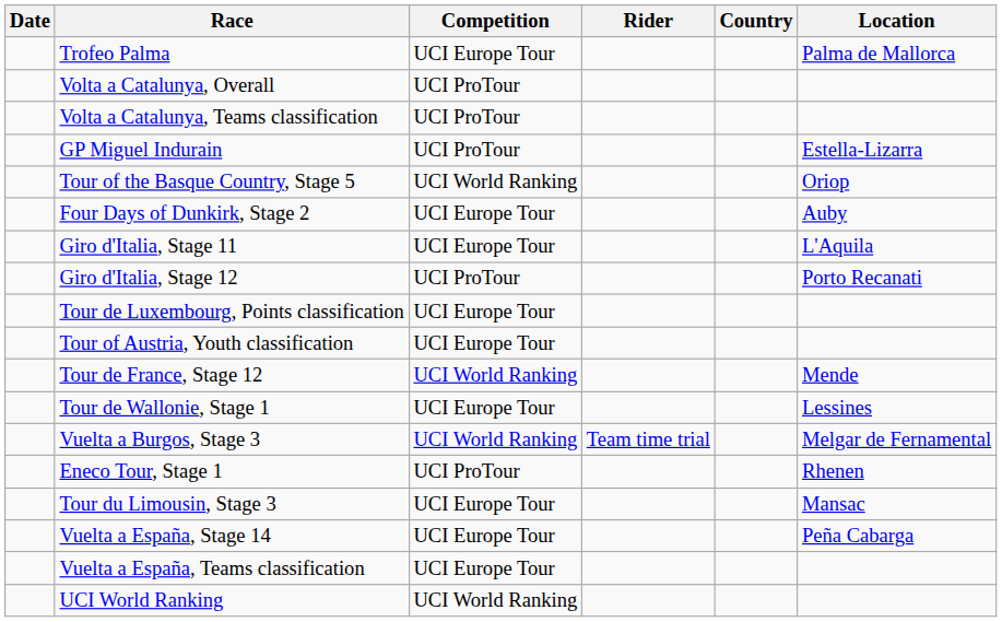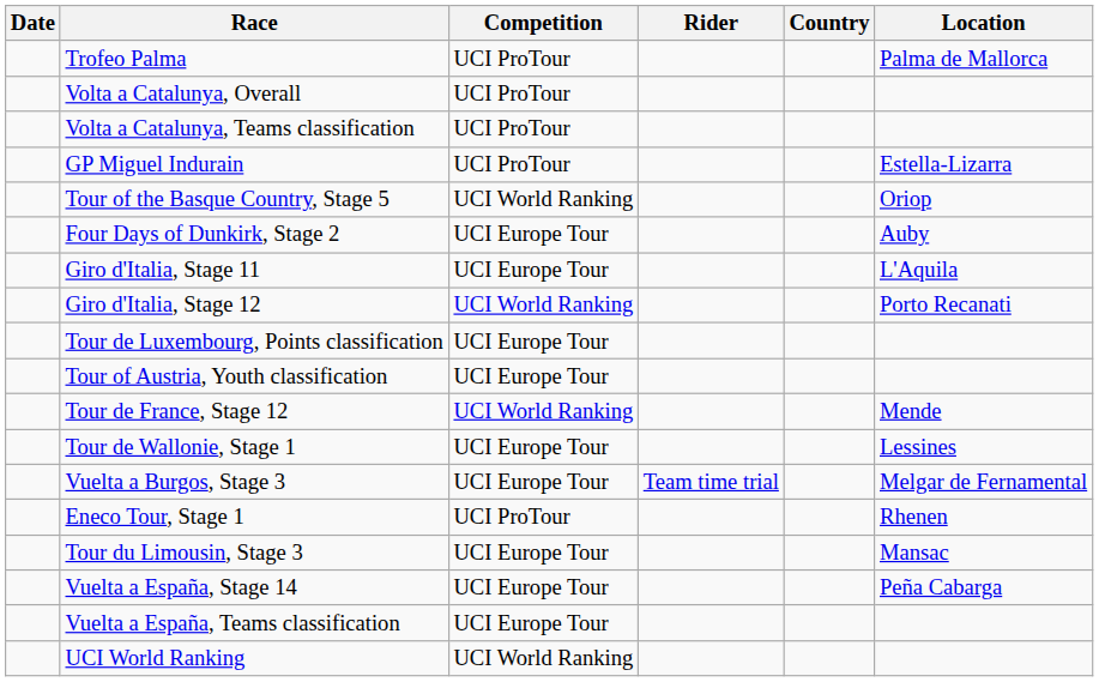Trofeo Palma | Competition: UCI Europe Tour -> UCI ProTour
Giro d'Italia, Stage 12 | Competition: UCI ProTour -> UCI World Ranking
Vuelta a Burgos, Stage 3 | Competition: UCI World Ranking -> UCI Europe Tour
